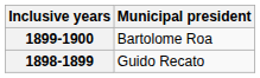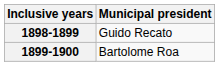rows swapped: 1898-1899 <-> 1899-1900
